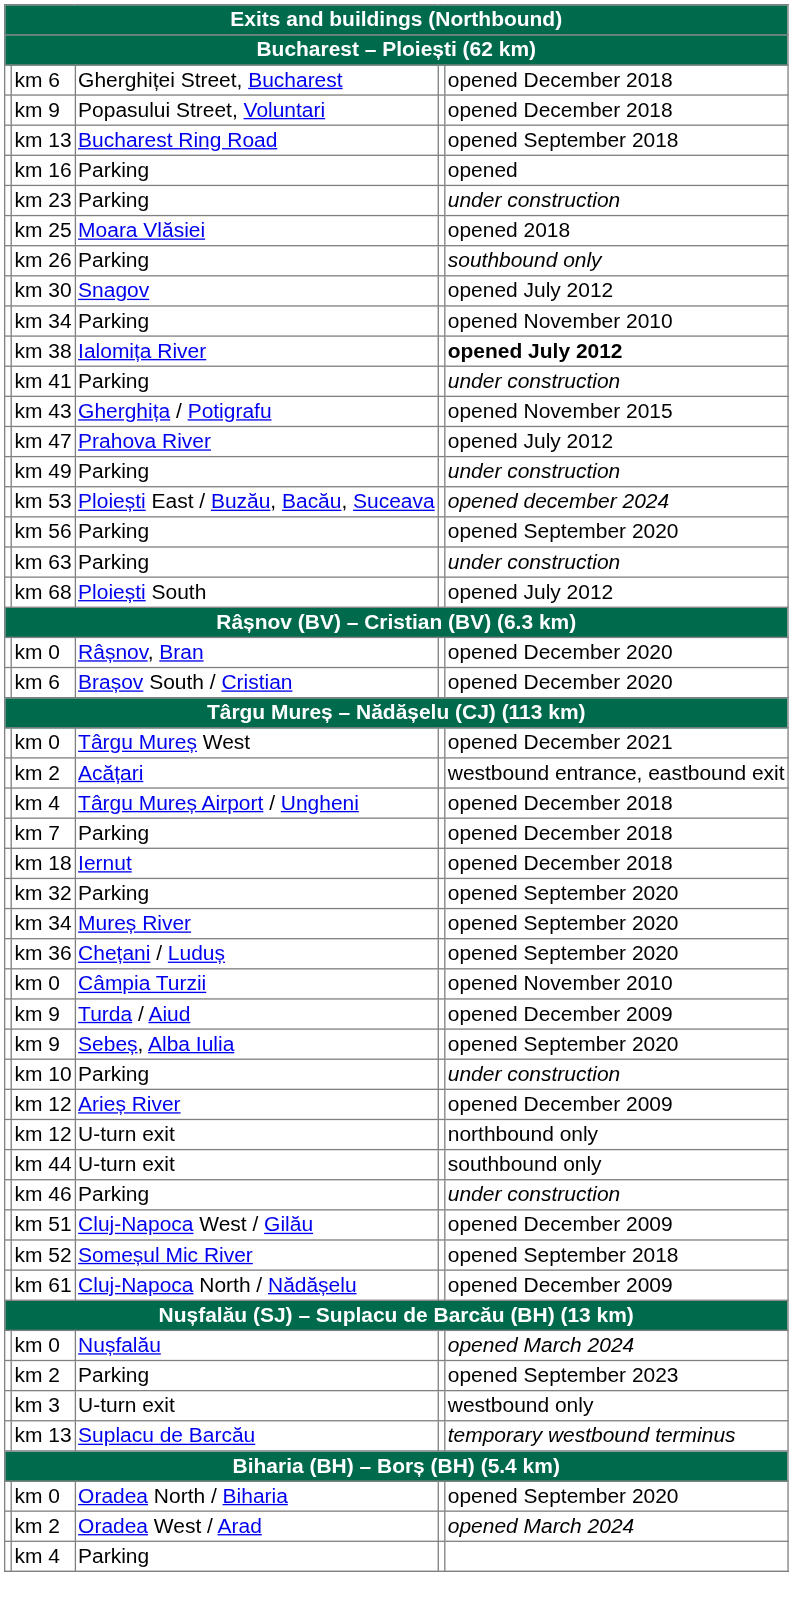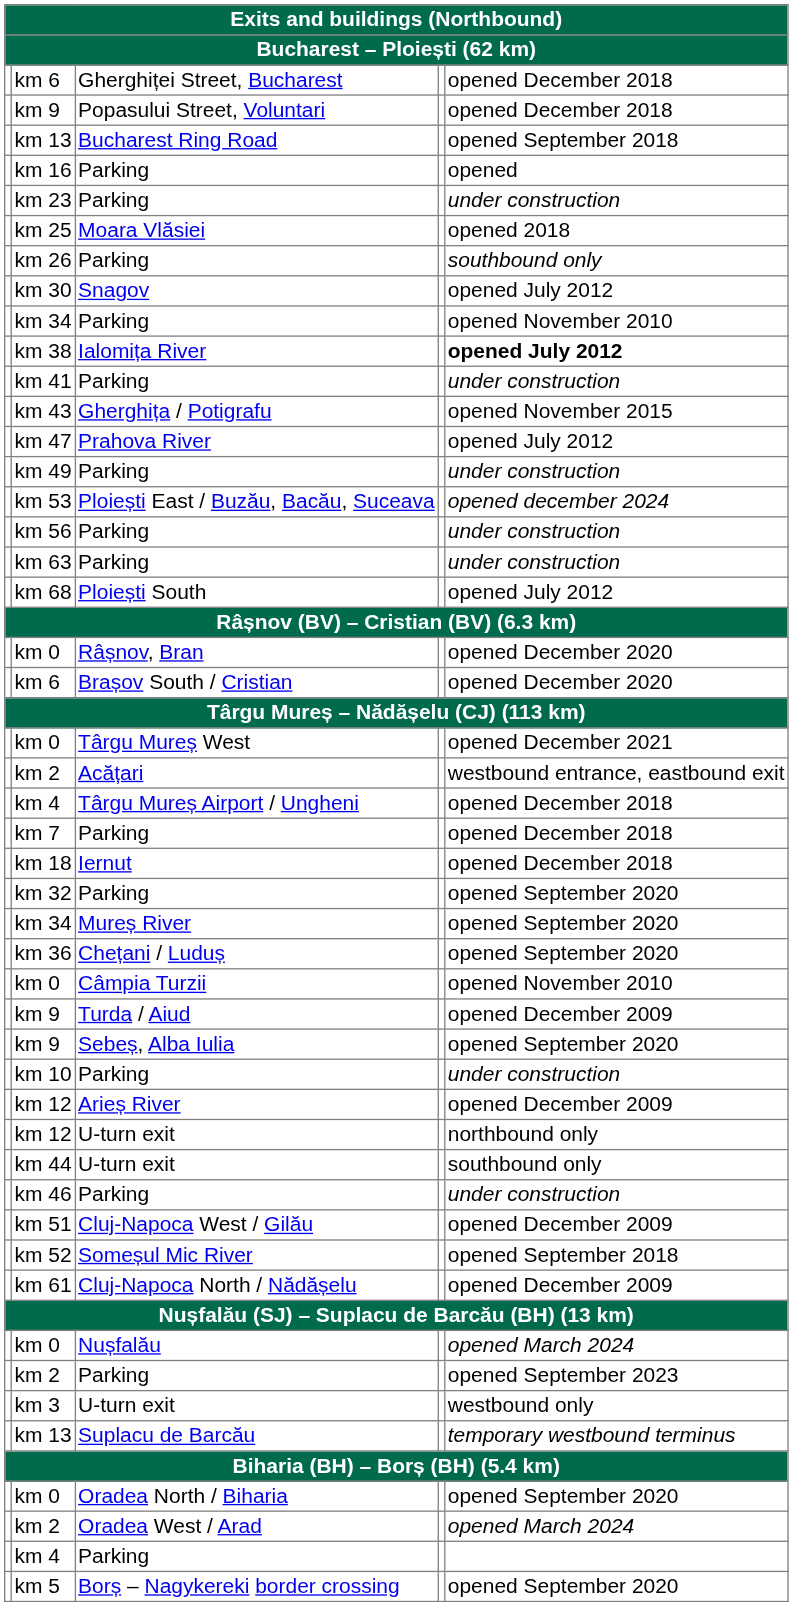km 56 | column 5: opened September 2020 -> under construction
+ row: km 5 | Borș – Nagykereki border crossing | opened September 2020
